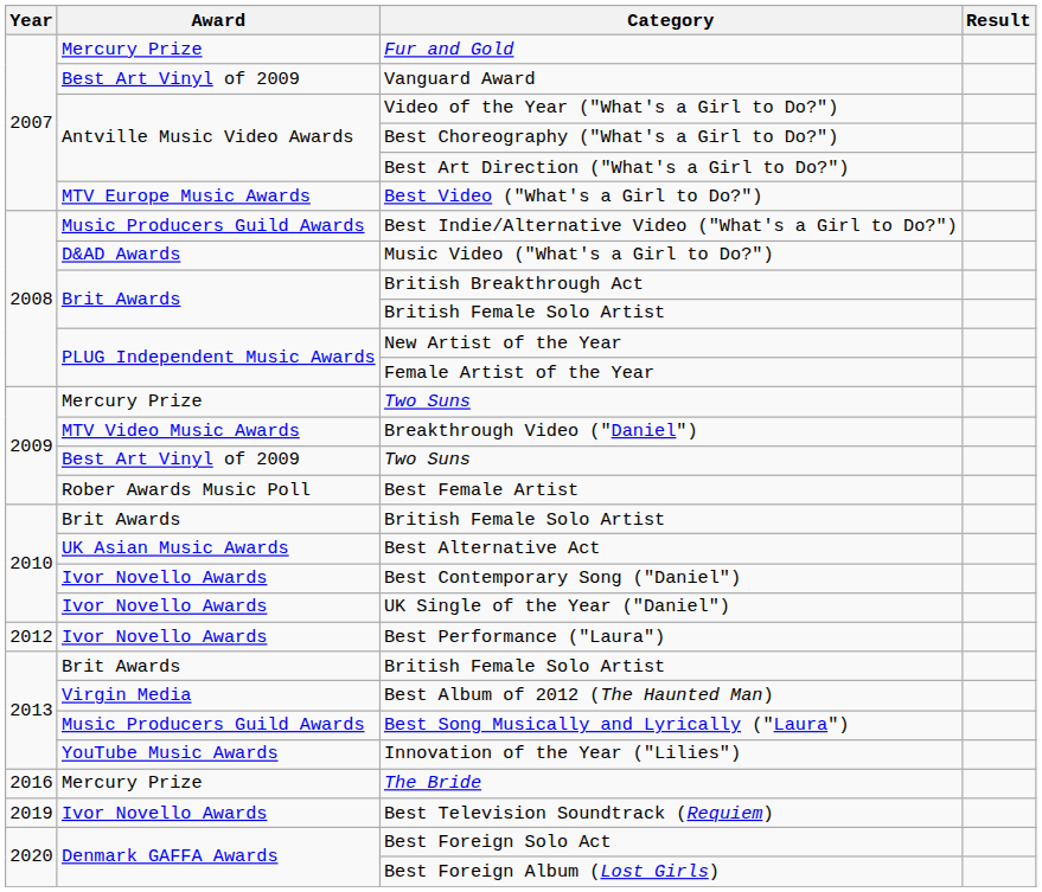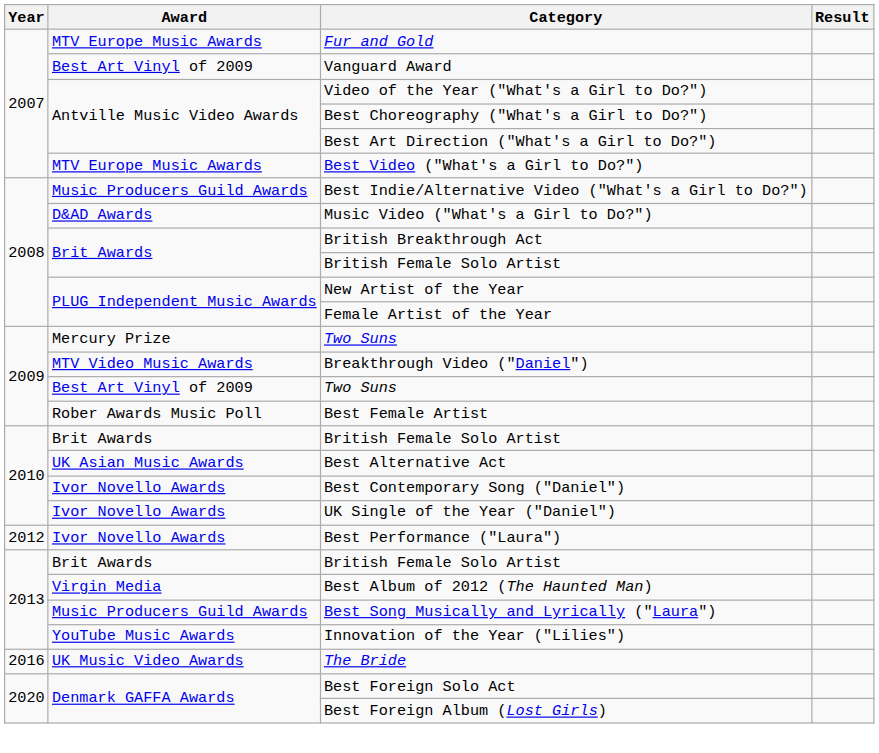Fur and Gold | Award: Mercury Prize -> MTV Europe Music Awards
The Bride | Award: Mercury Prize -> UK Music Video Awards
- row: 2019 | Ivor Novello Awards | Best Television Soundtrack (Requiem)
